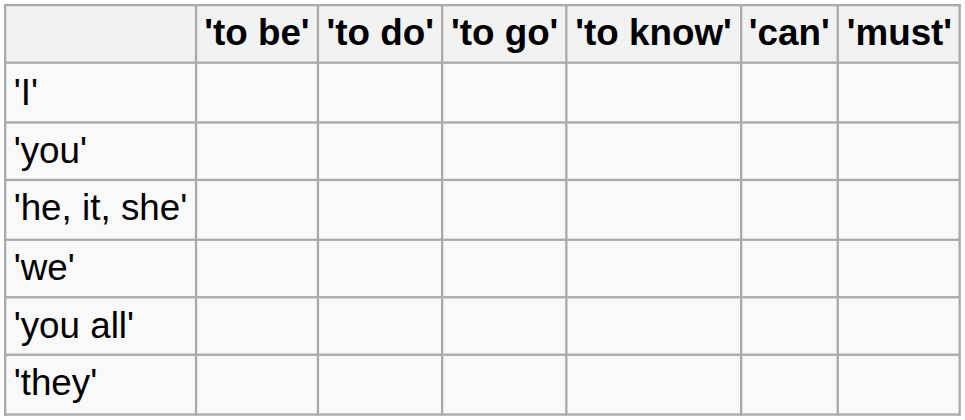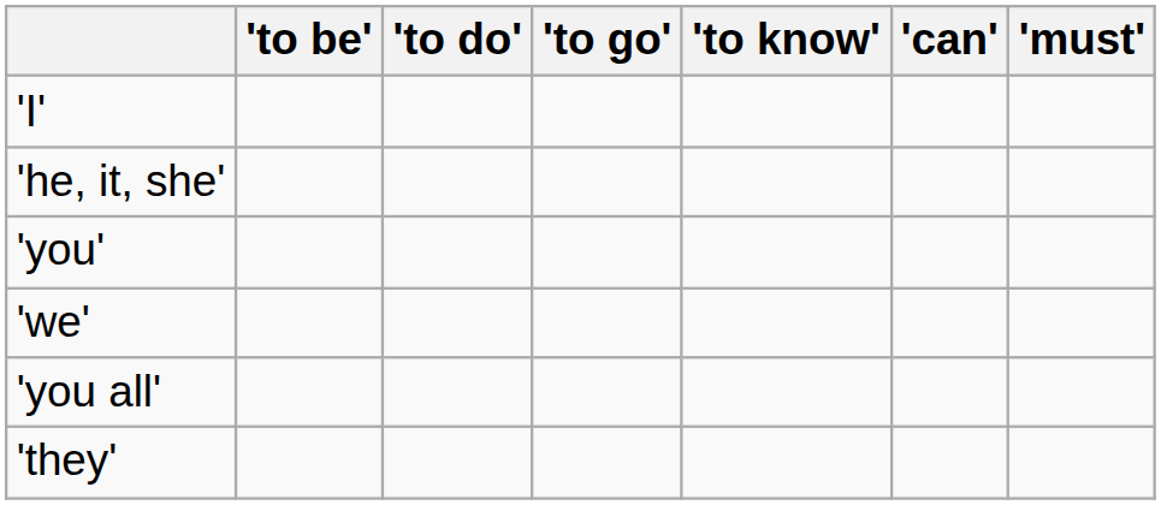rows swapped: 'you' <-> 'he, it, she'
